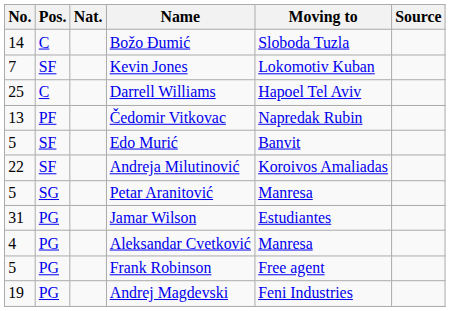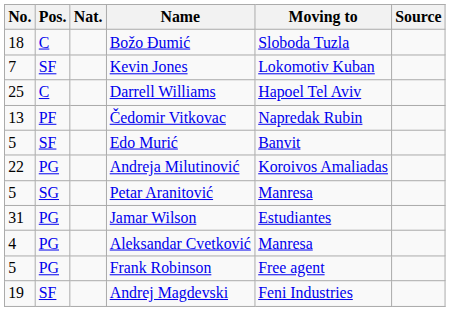Božo Đumić | No.: 14 -> 18
Andreja Milutinović | Pos.: SF -> PG
Andrej Magdevski | Pos.: PG -> SF
